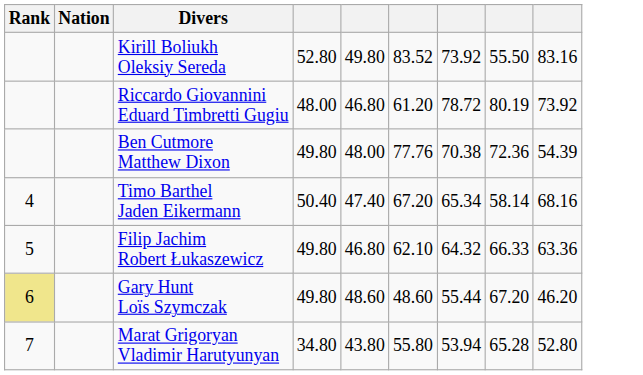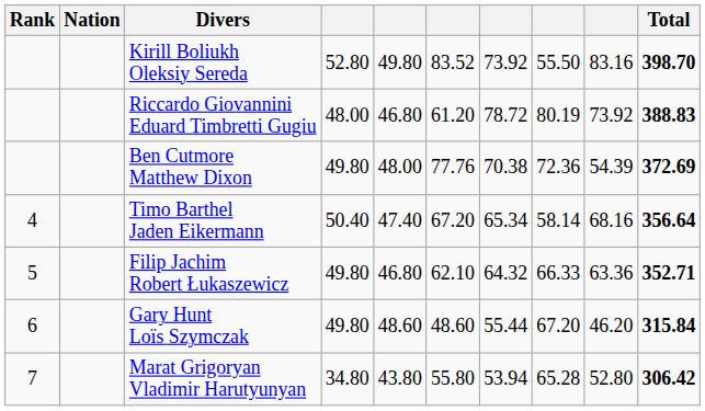+ column: Total | 398.70 | 388.83 | 372.69 | 356.64 | 352.71 | 315.84 | 306.42
Gary Hunt Loïs Szymczak | Rank: khaki background -> no background
